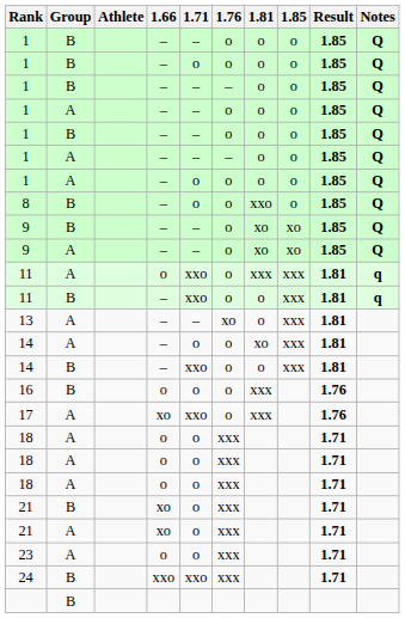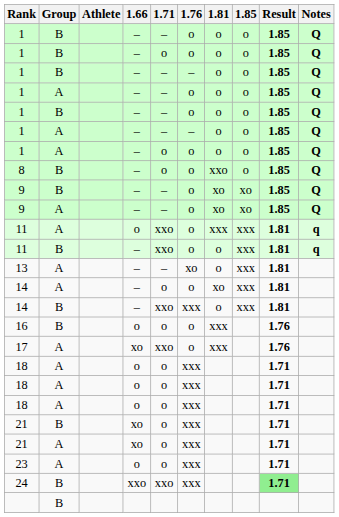14 / B | 1.76: o -> xxx
24 | Result: no background -> lightgreen background
